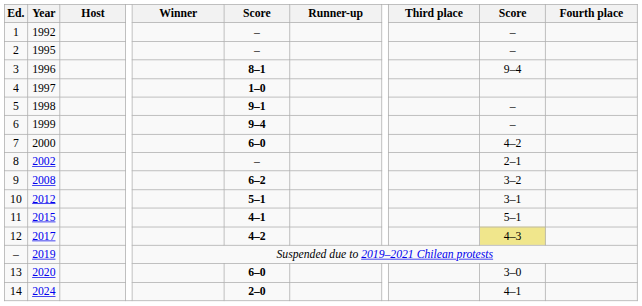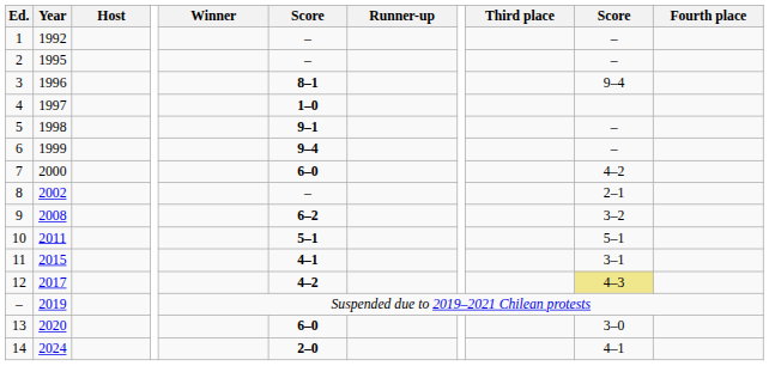10 | Year: 2012 -> 2011
10 | column 10: 3–1 -> 5–1
11 | column 10: 5–1 -> 3–1
